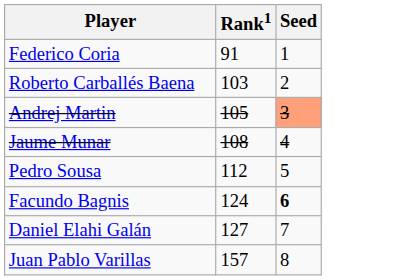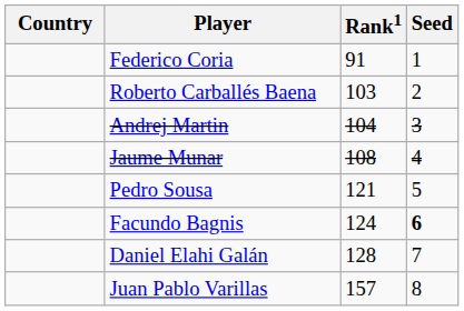+ column: Country
Andrej Martin | Rank1: 105 -> 104
Andrej Martin | Seed: lightsalmon background -> no background
Pedro Sousa | Rank1: 112 -> 121
Daniel Elahi Galán | Rank1: 127 -> 128
